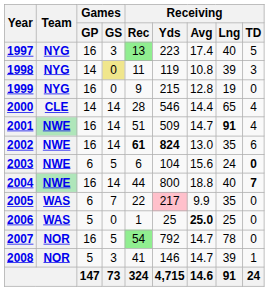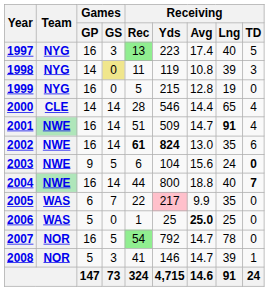1999 | Receiving / Rec: 9 -> 5
2003 | Games / GP: 6 -> 9
